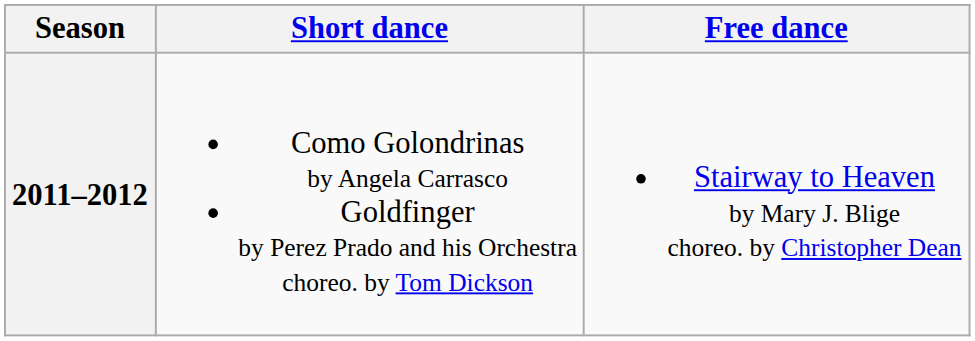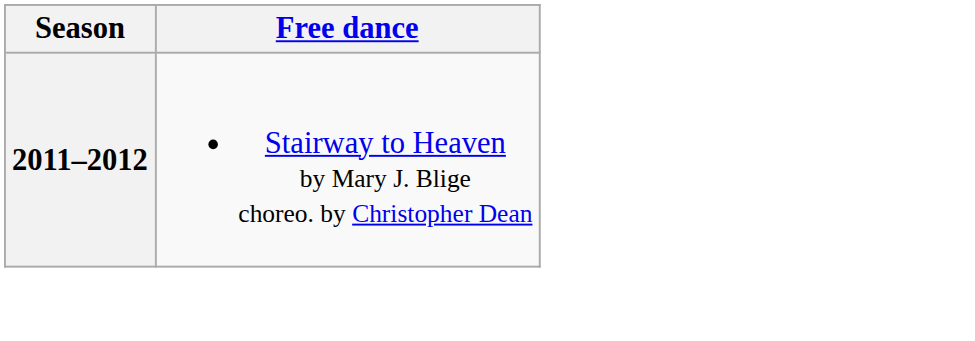- column: Short dance | Como Golondrinas by Angela Carrasco Goldfinger by Perez Prado and his Orchestra choreo. by Tom Dickson
